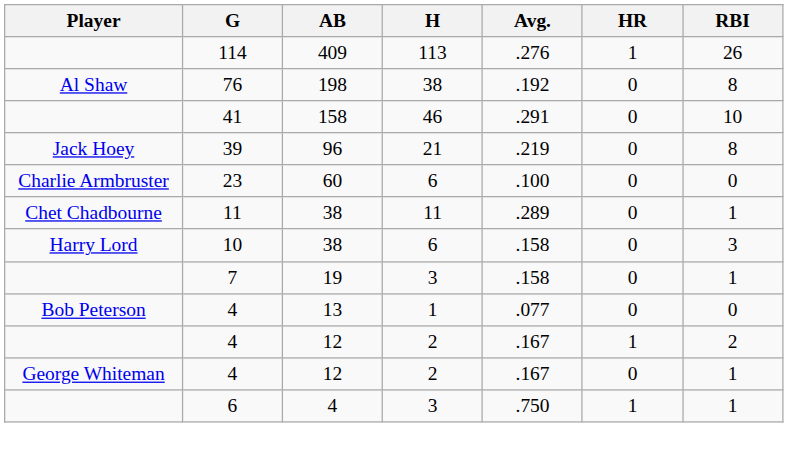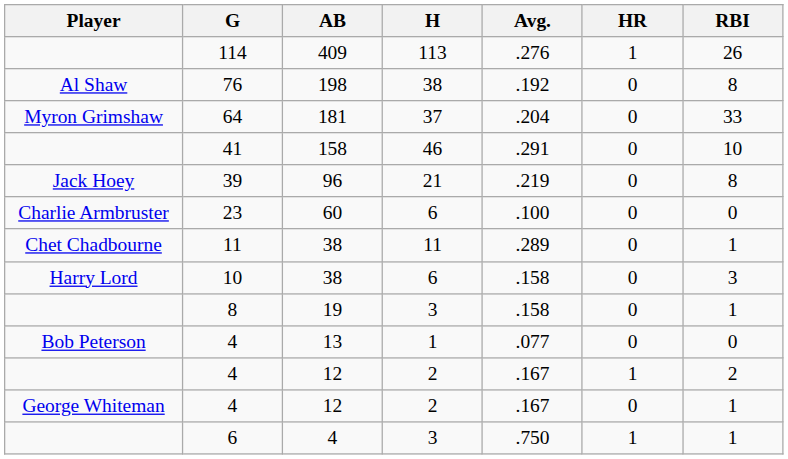+ row: Myron Grimshaw | 64 | 181 | 37 | .204 | 0 | 33
19 | G: 7 -> 8
